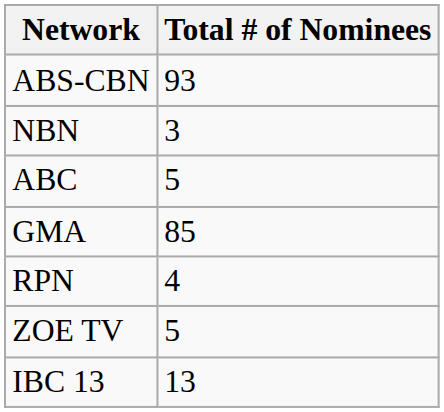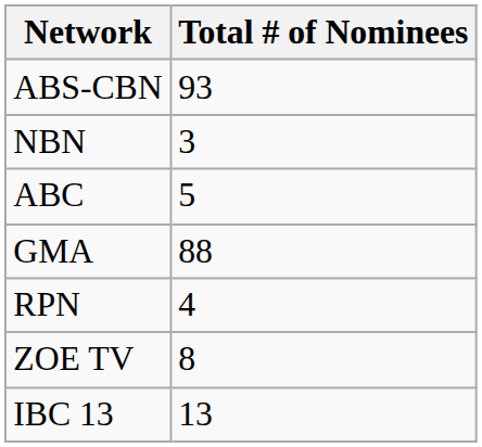GMA | Total # of Nominees: 85 -> 88
ZOE TV | Total # of Nominees: 5 -> 8
